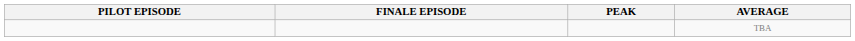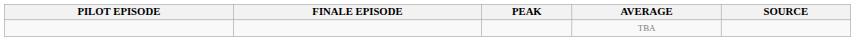+ column: SOURCE
